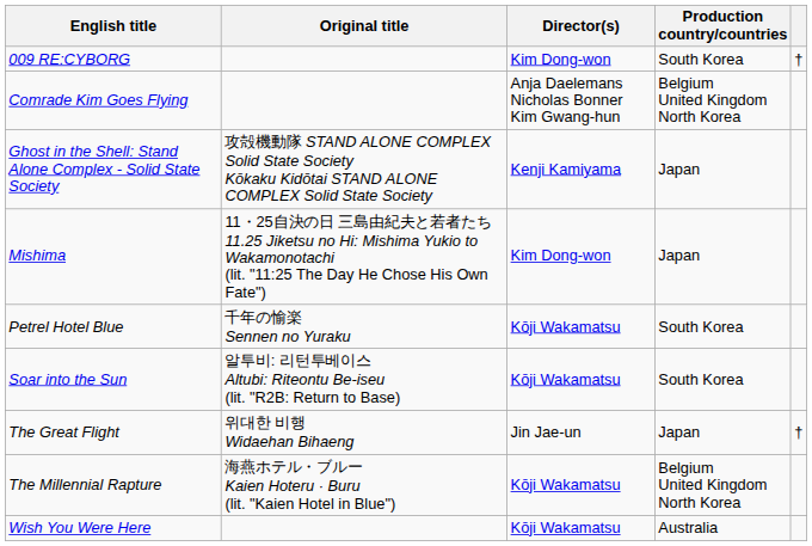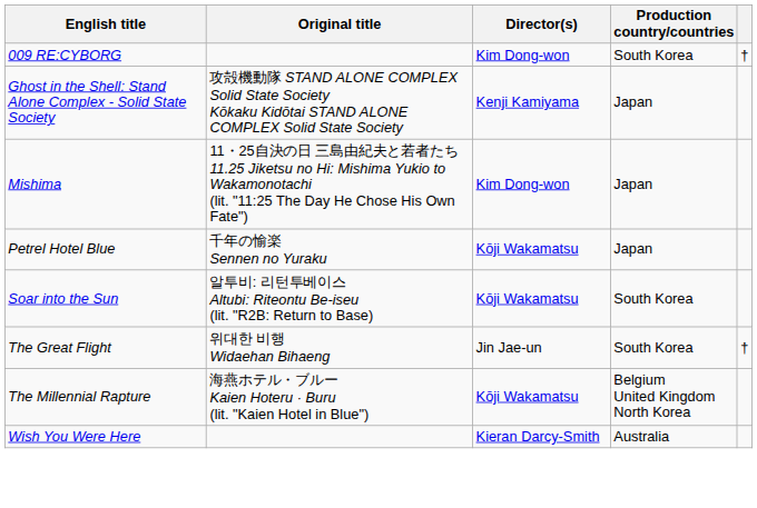- row: Comrade Kim Goes Flying | Anja Daelemans Nicholas Bonner Kim Gwang-hun | Belgium United Kingdom North Korea
Petrel Hotel Blue | Production country/countries: South Korea -> Japan
The Great Flight | Production country/countries: Japan -> South Korea
Wish You Were Here | Director(s): Kōji Wakamatsu -> Kieran Darcy-Smith
